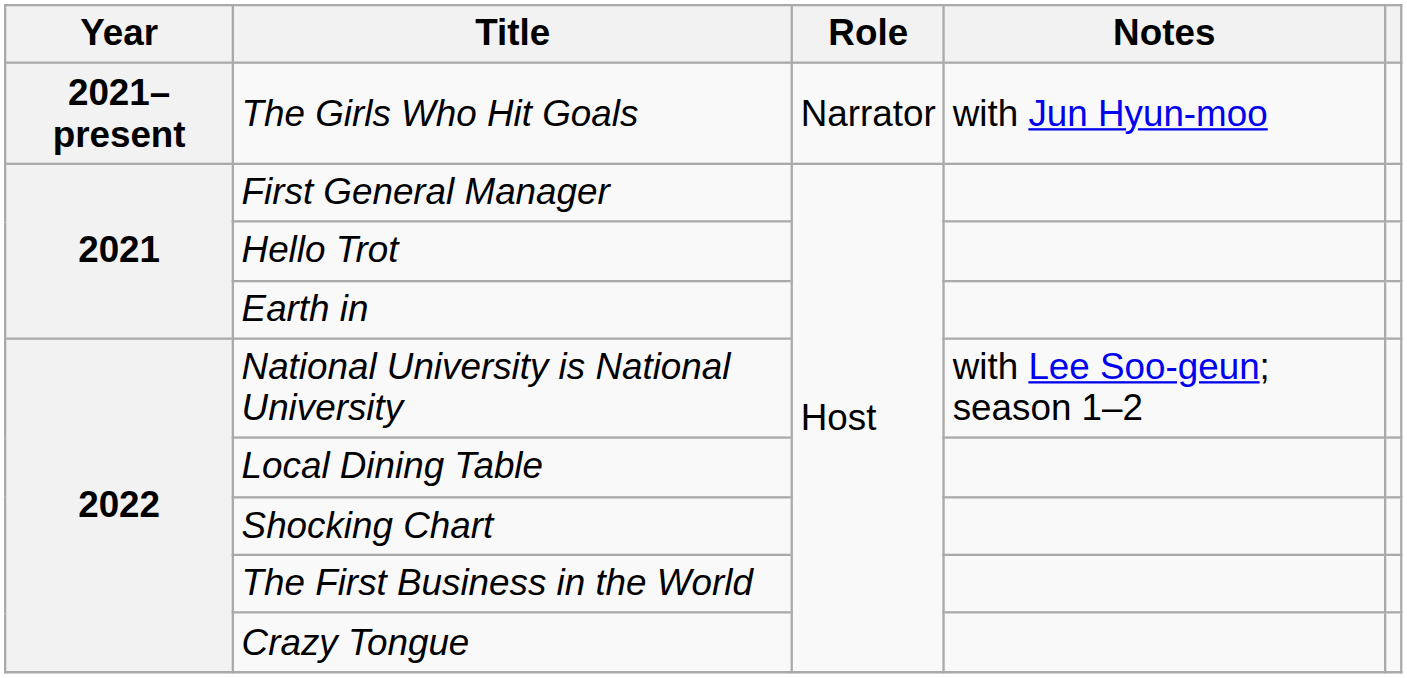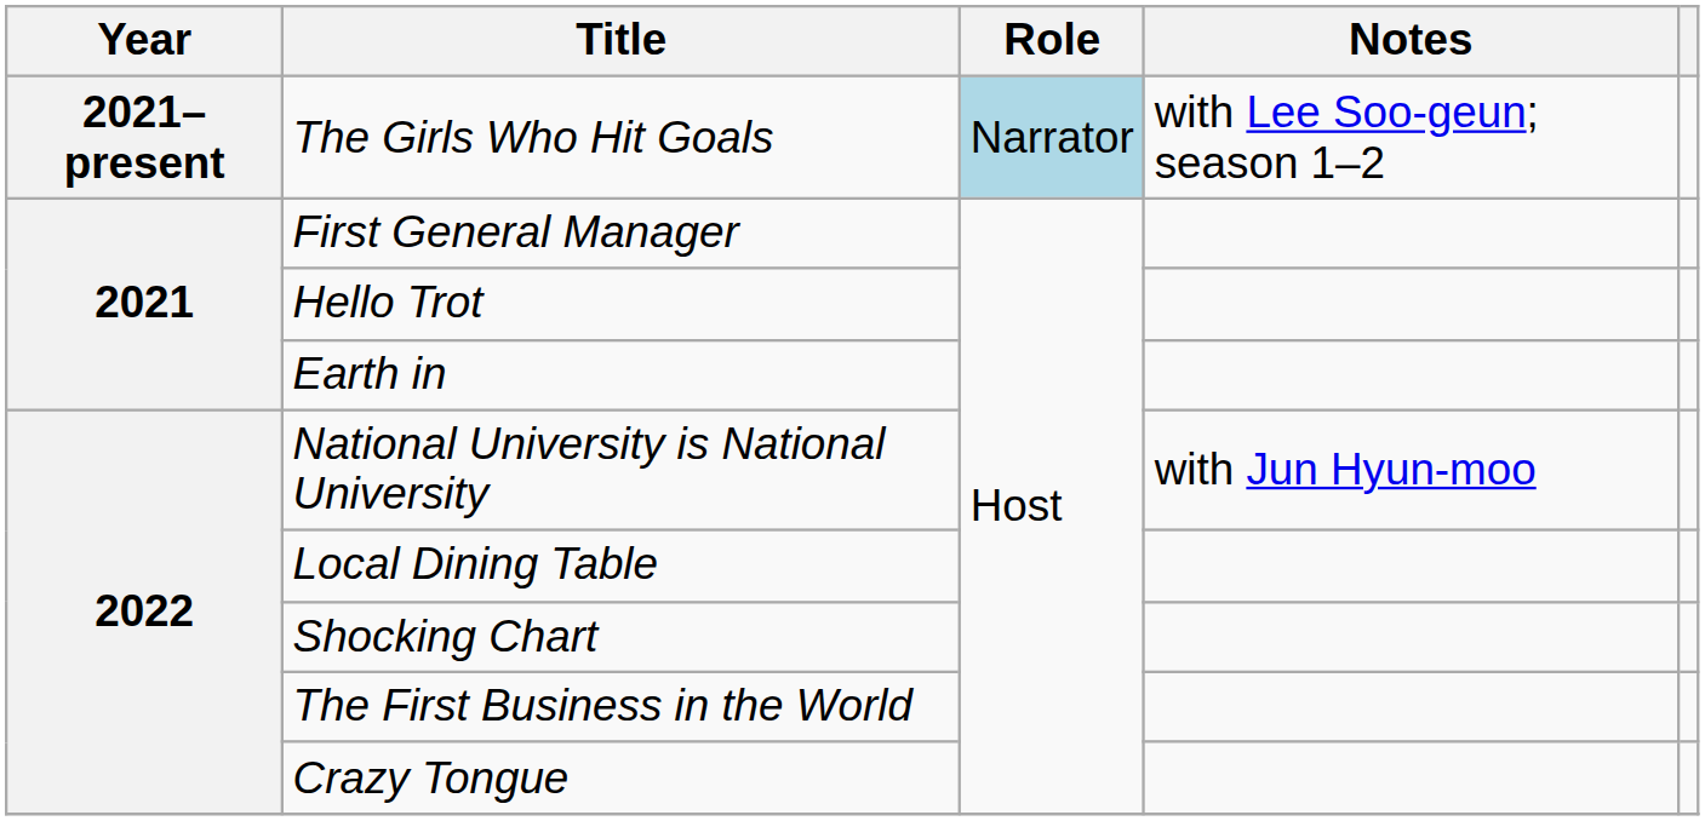The Girls Who Hit Goals | Role: no background -> lightblue background
The Girls Who Hit Goals | Notes: with Jun Hyun-moo -> with Lee Soo-geun; season 1–2
National University is National University | Notes: with Lee Soo-geun; season 1–2 -> with Jun Hyun-moo
